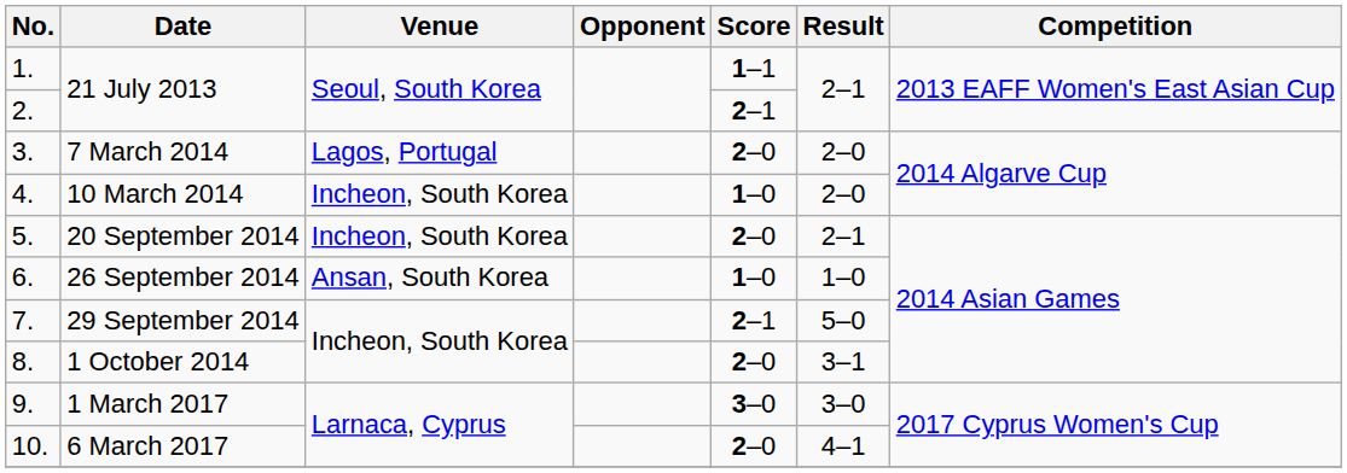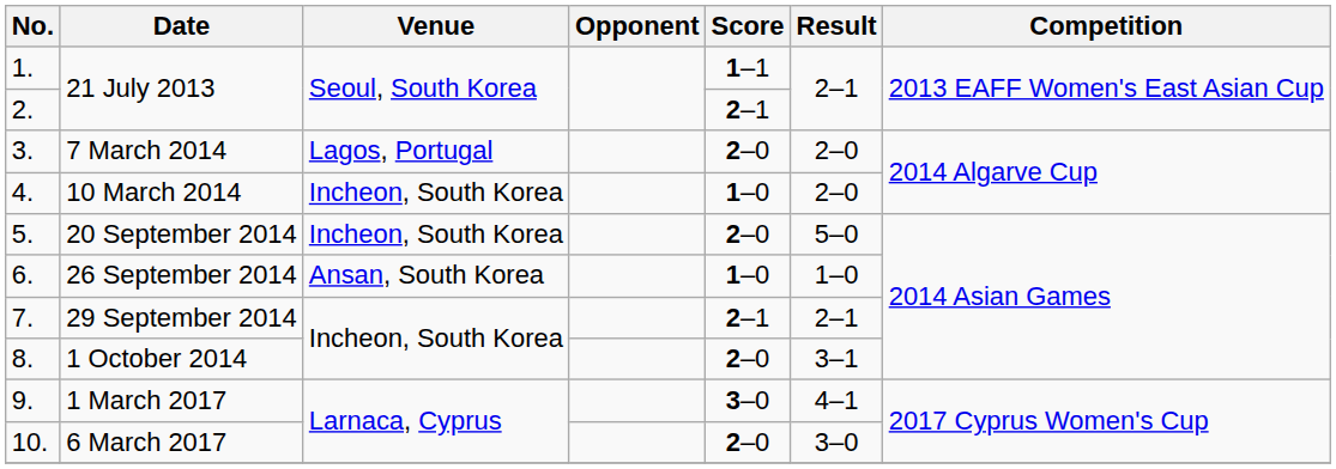20 September 2014 | Result: 2–1 -> 5–0
29 September 2014 | Result: 5–0 -> 2–1
1 March 2017 | Result: 3–0 -> 4–1
6 March 2017 | Result: 4–1 -> 3–0
